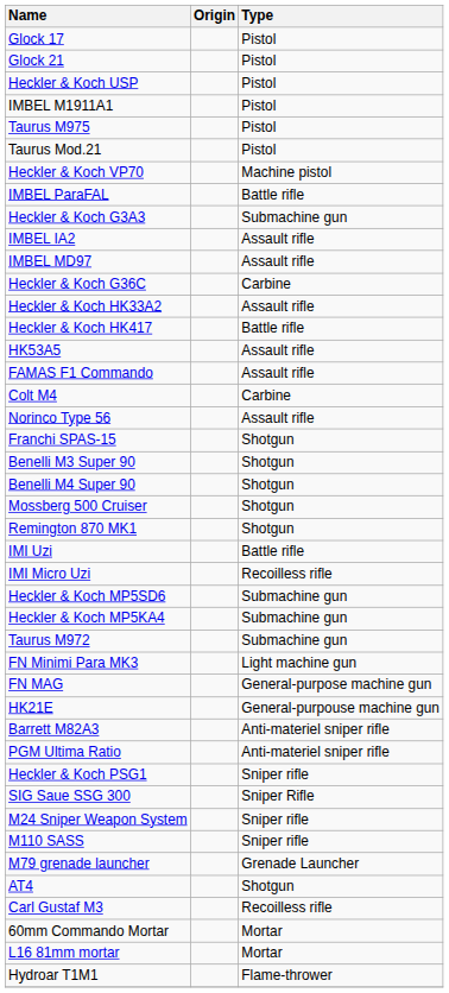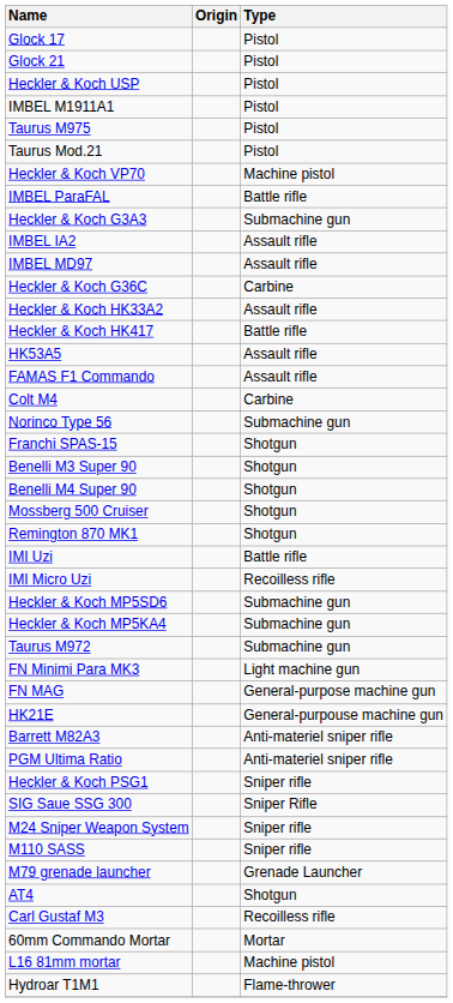Norinco Type 56 | Type: Assault rifle -> Submachine gun
L16 81mm mortar | Type: Mortar -> Machine pistol
